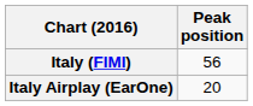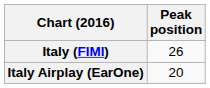Italy (FIMI) | Peak position: 56 -> 26
